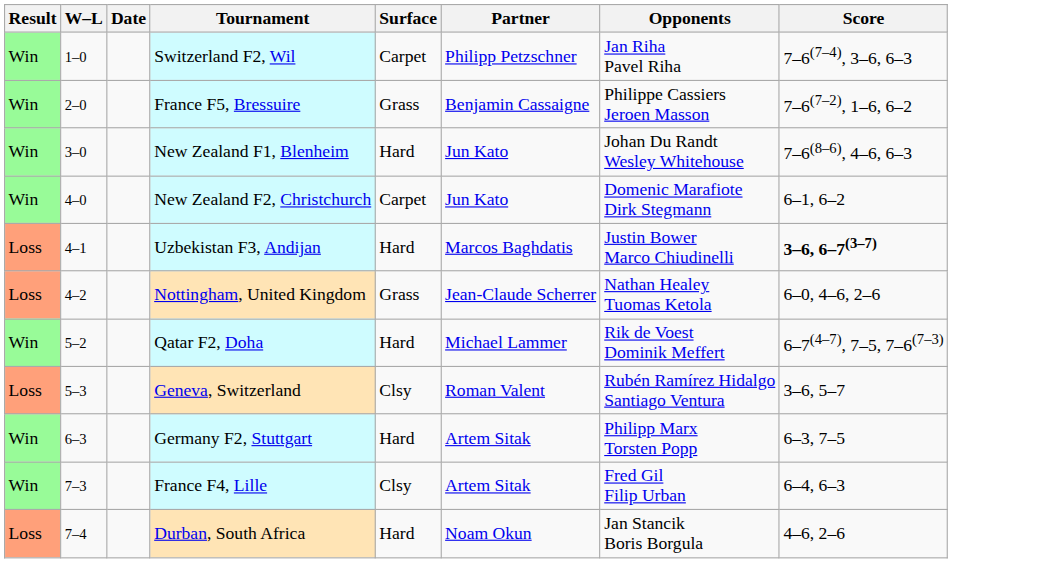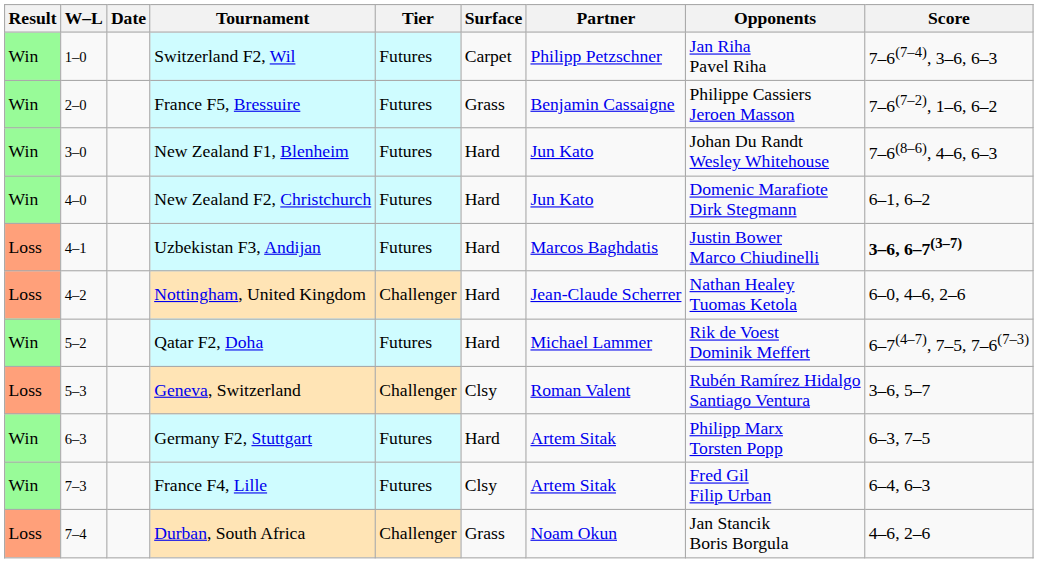+ column: Tier | Futures | Futures | Futures | Futures | Futures | Challenger | Futures | Challenger | Futures | Futures | Challenger
New Zealand F2, Christchurch | Surface: Carpet -> Hard
Nottingham, United Kingdom | Surface: Grass -> Hard
Durban, South Africa | Surface: Hard -> Grass
